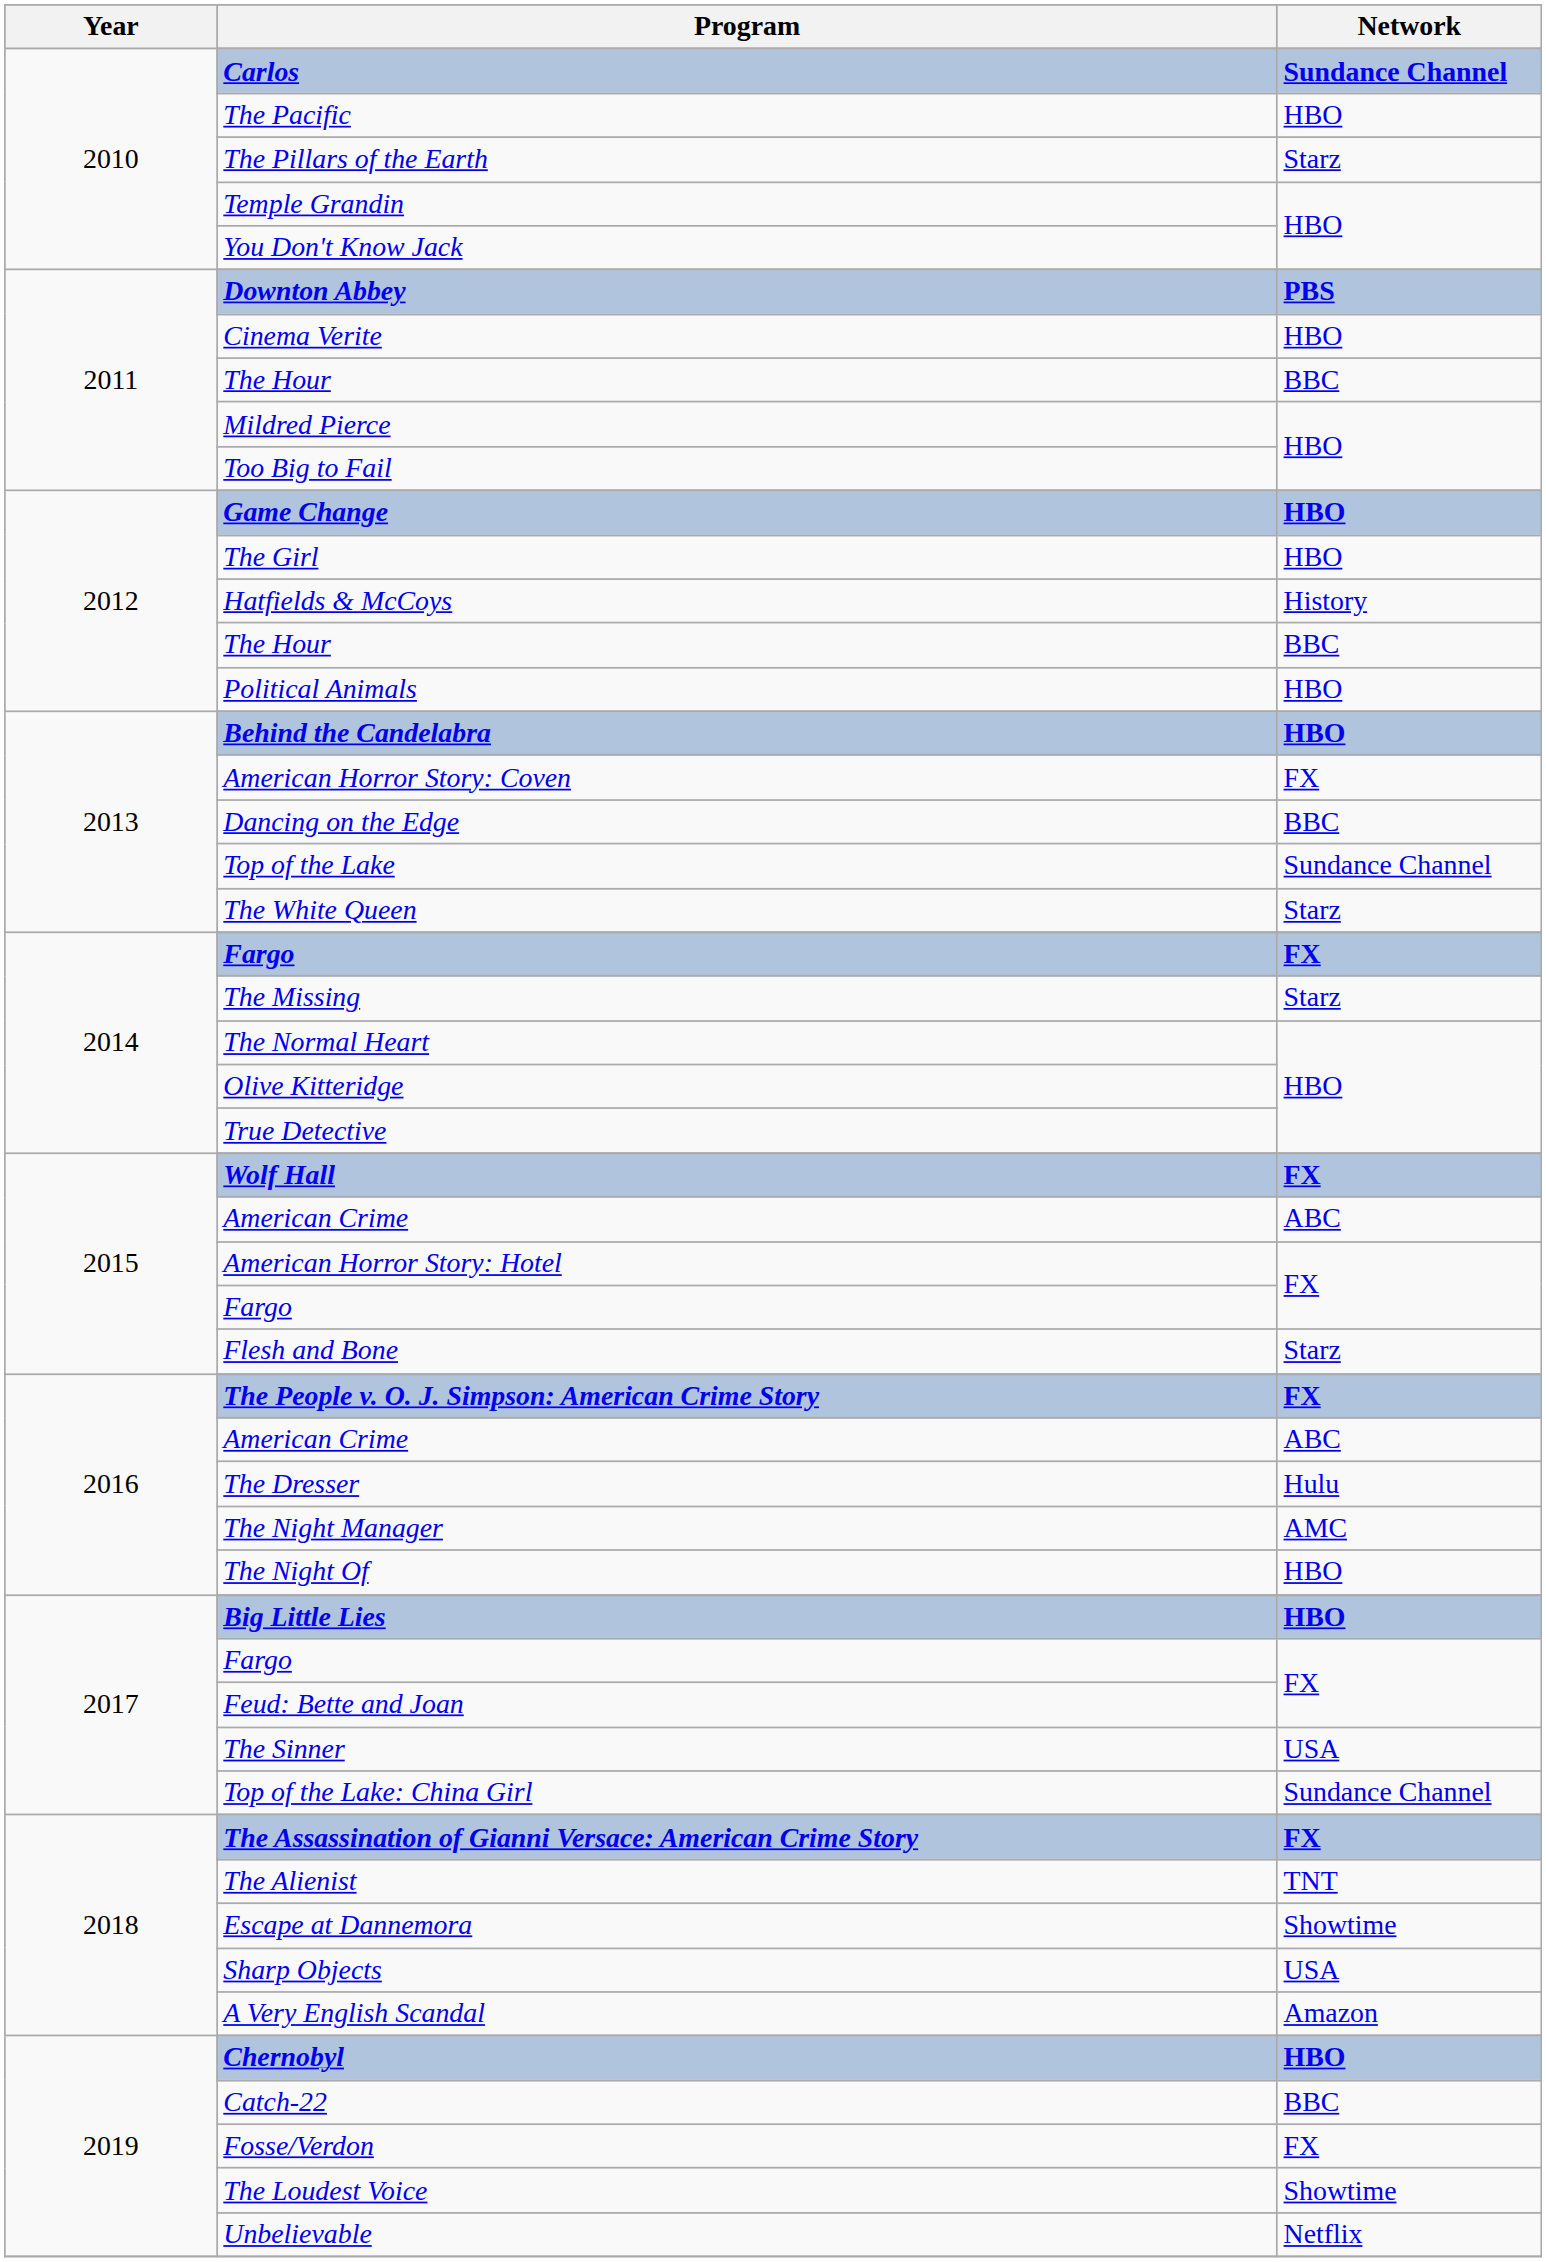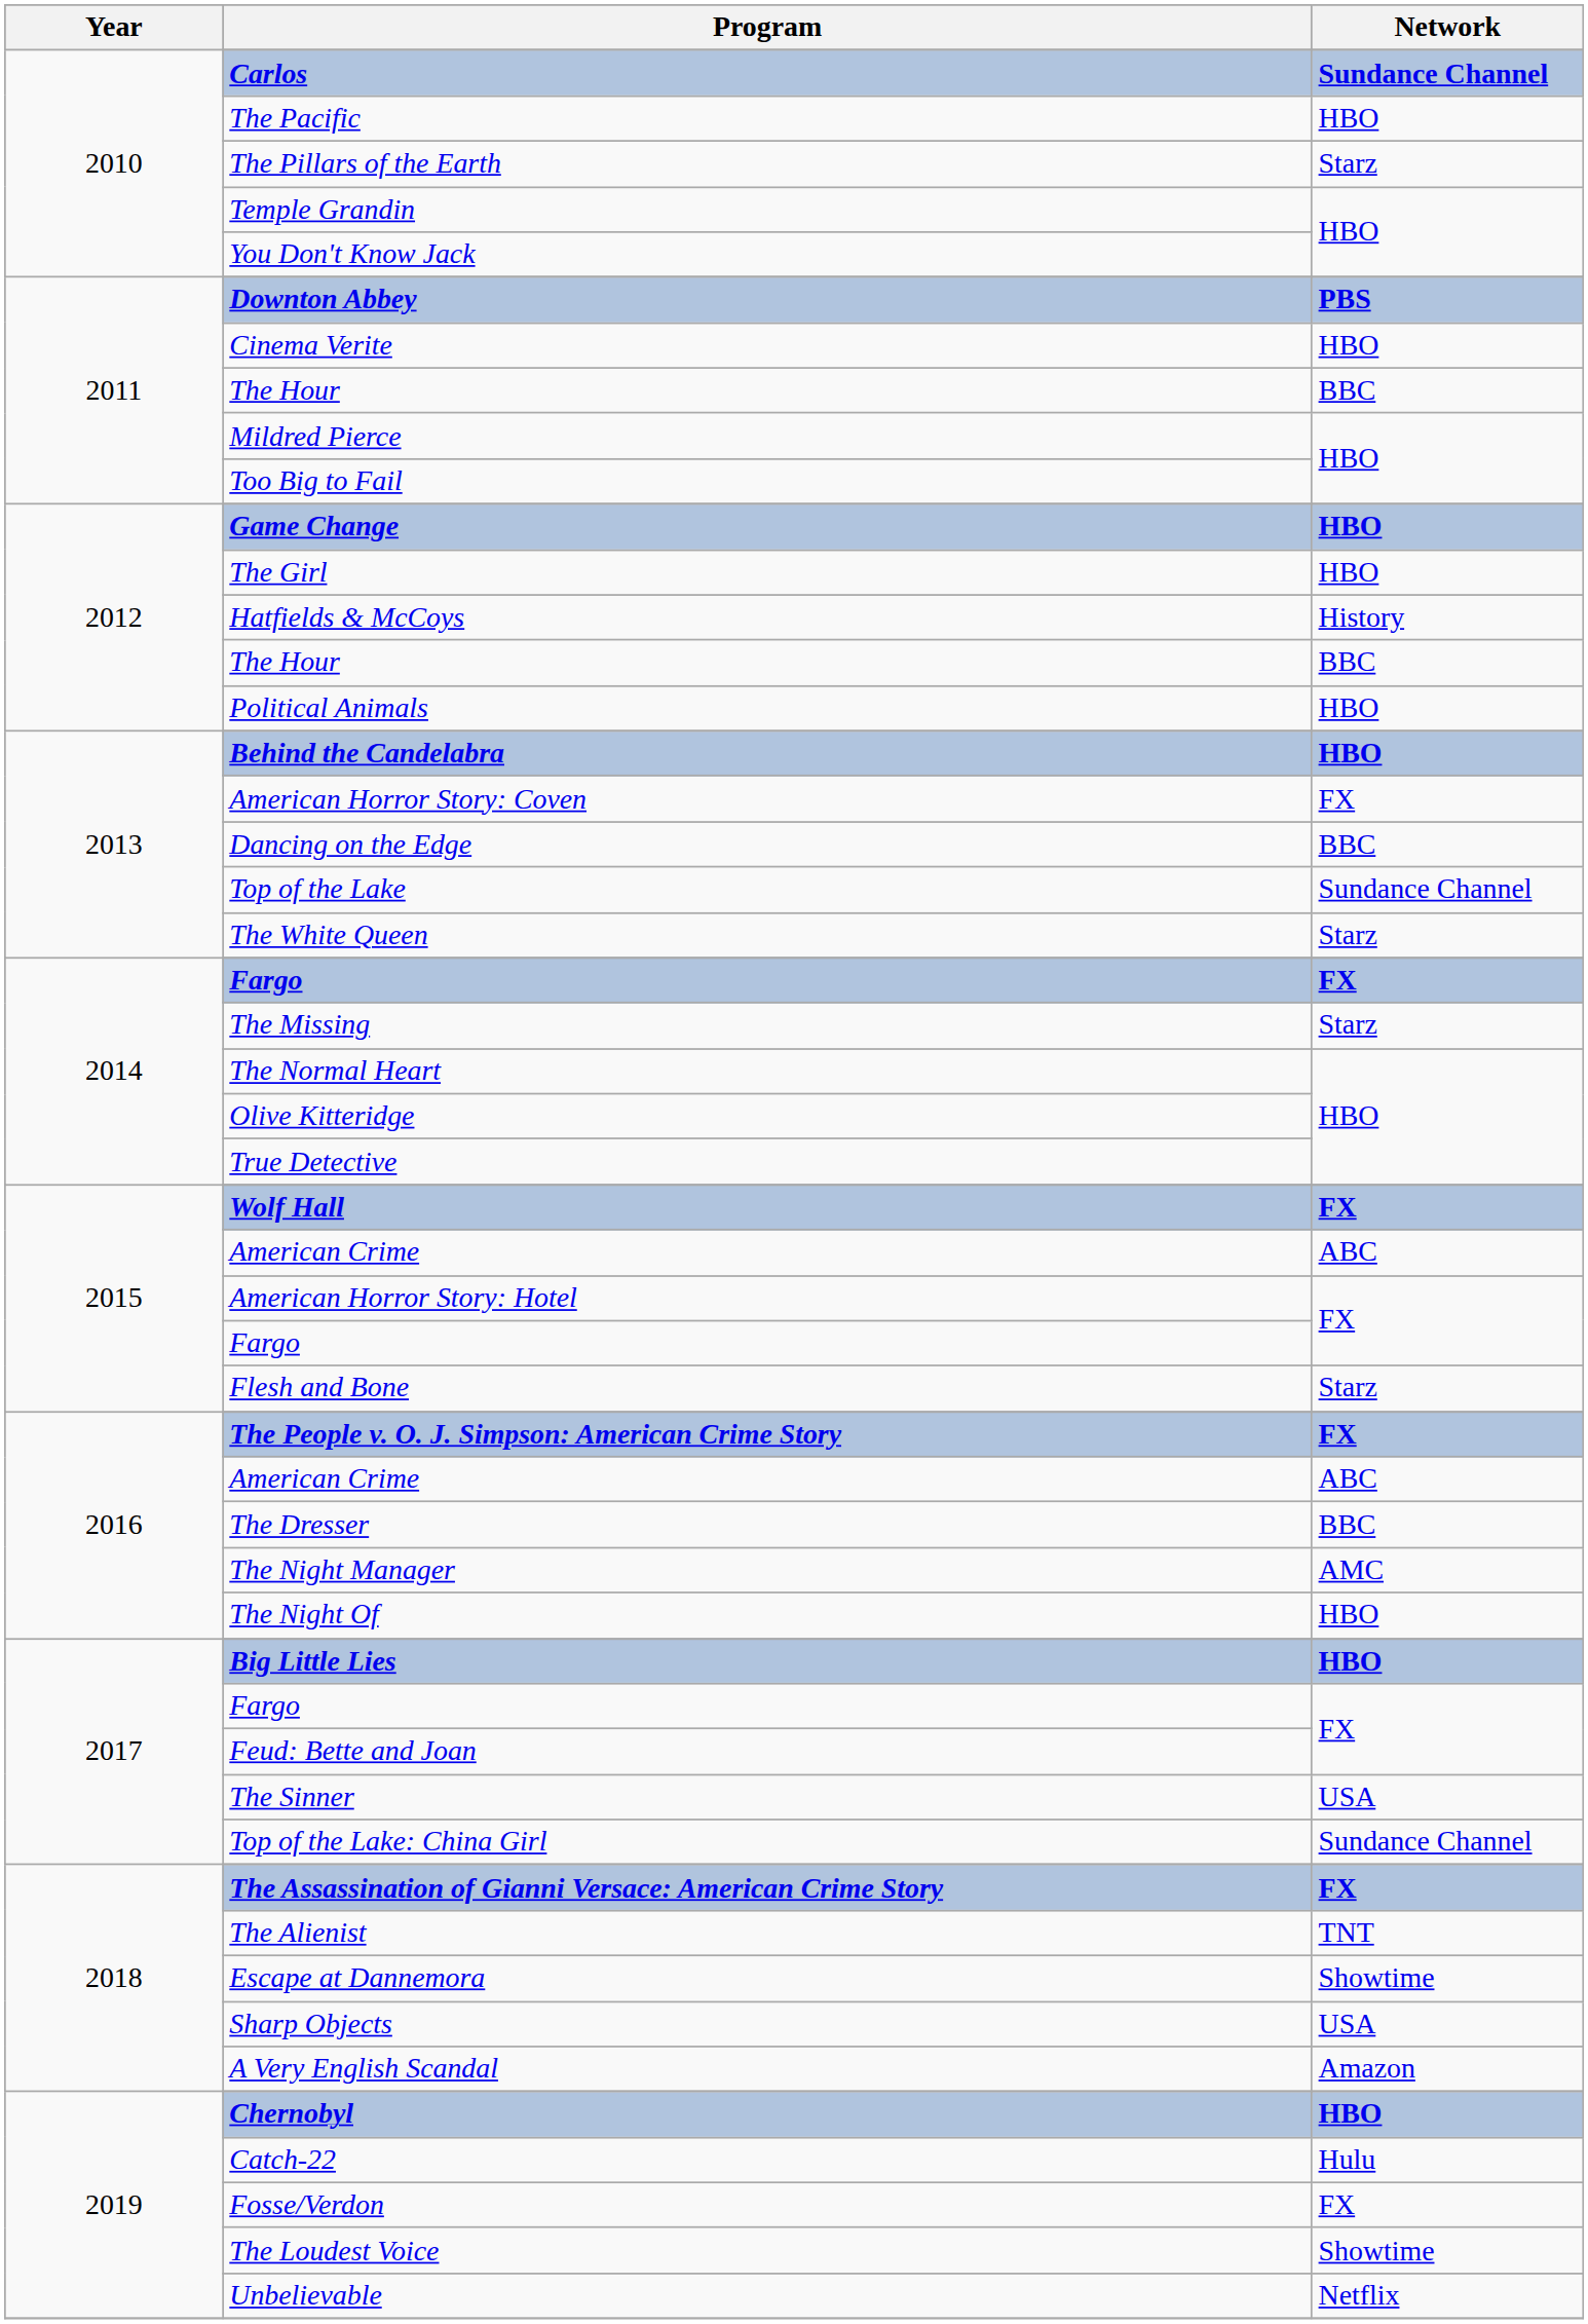The Dresser | Network: Hulu -> BBC
Catch-22 | Network: BBC -> Hulu
